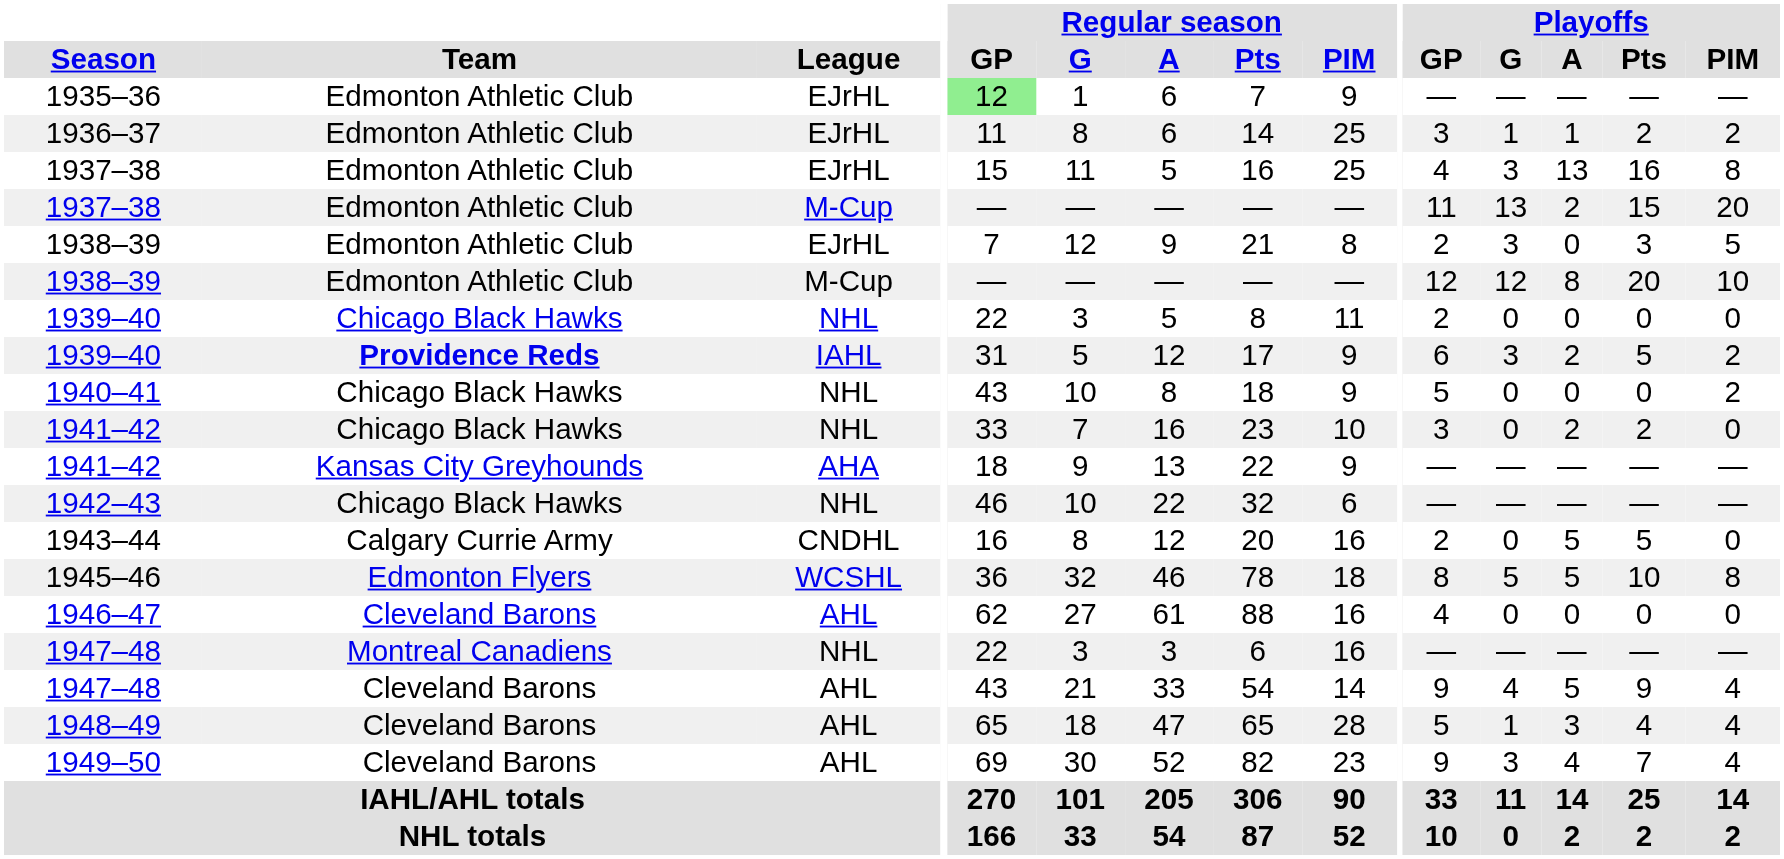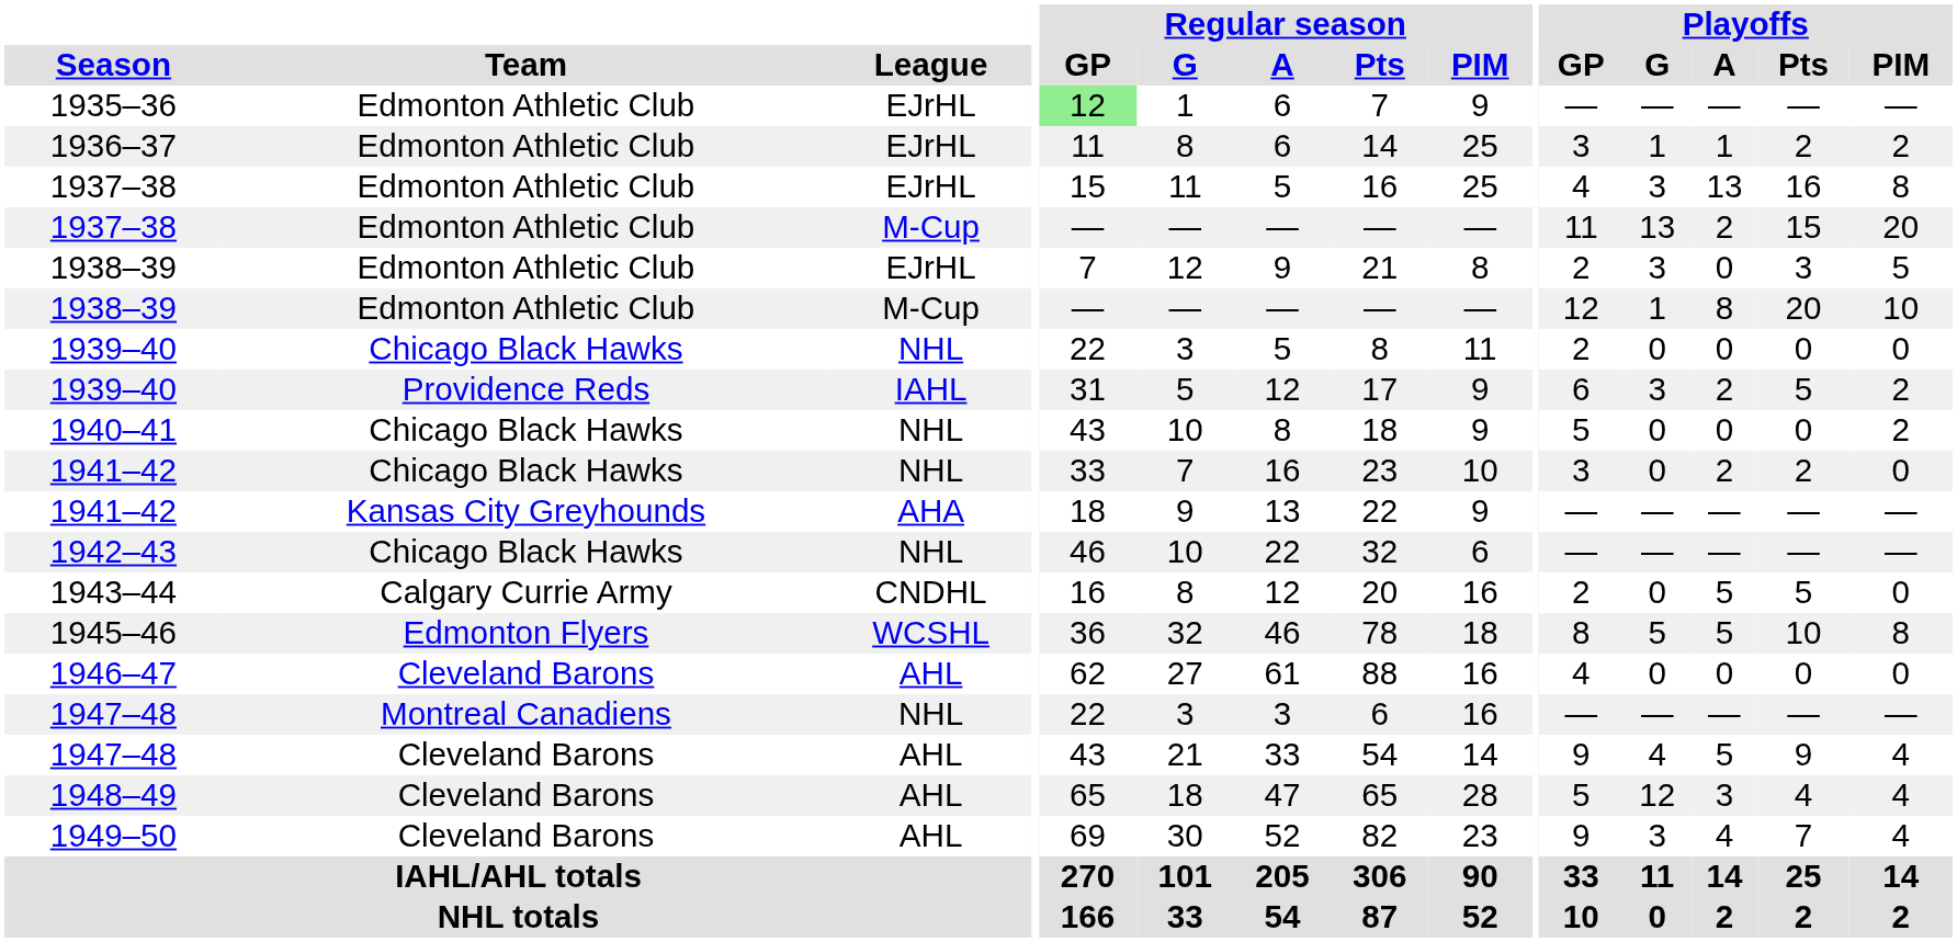1938–39 / M-Cup | Playoffs / G: 12 -> 1
1939–40 / IAHL | Team: bold -> normal
1948–49 | Playoffs / G: 1 -> 12
